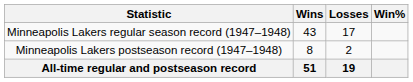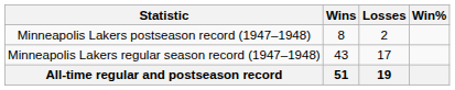rows swapped: Minneapolis Lakers regular season record (1947–1948) <-> Minneapolis Lakers postseason record (1947–1948)
